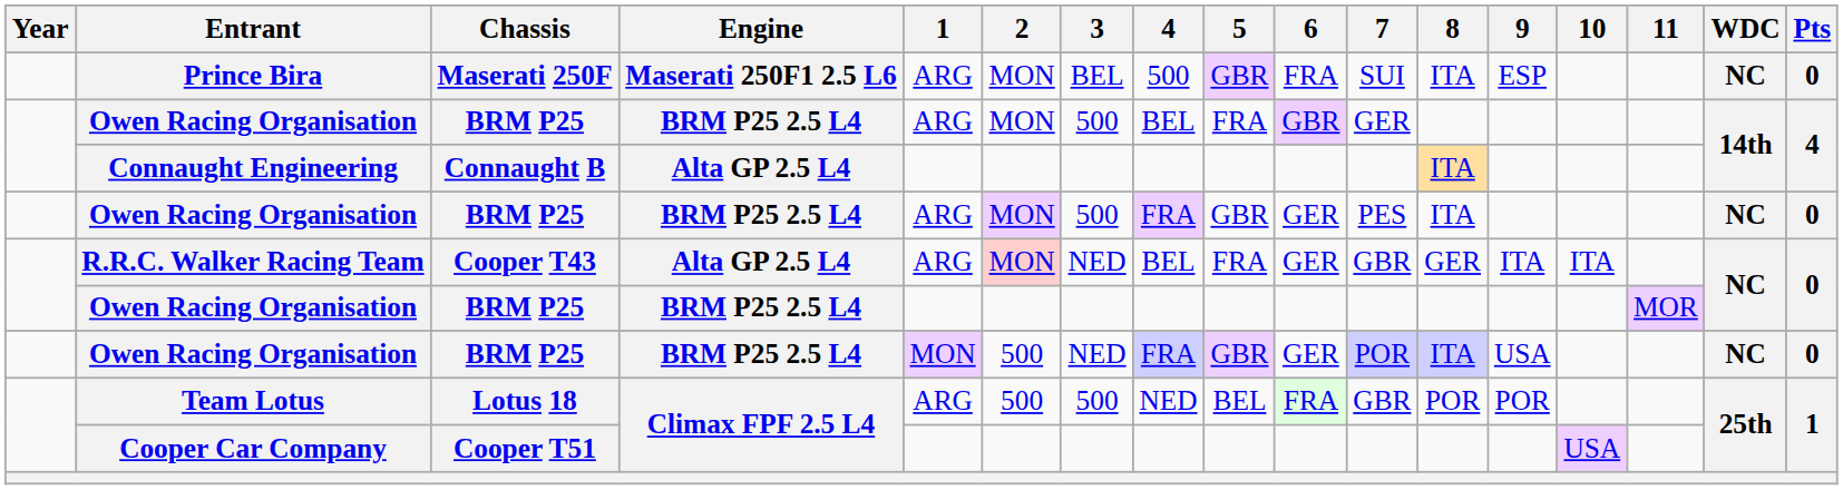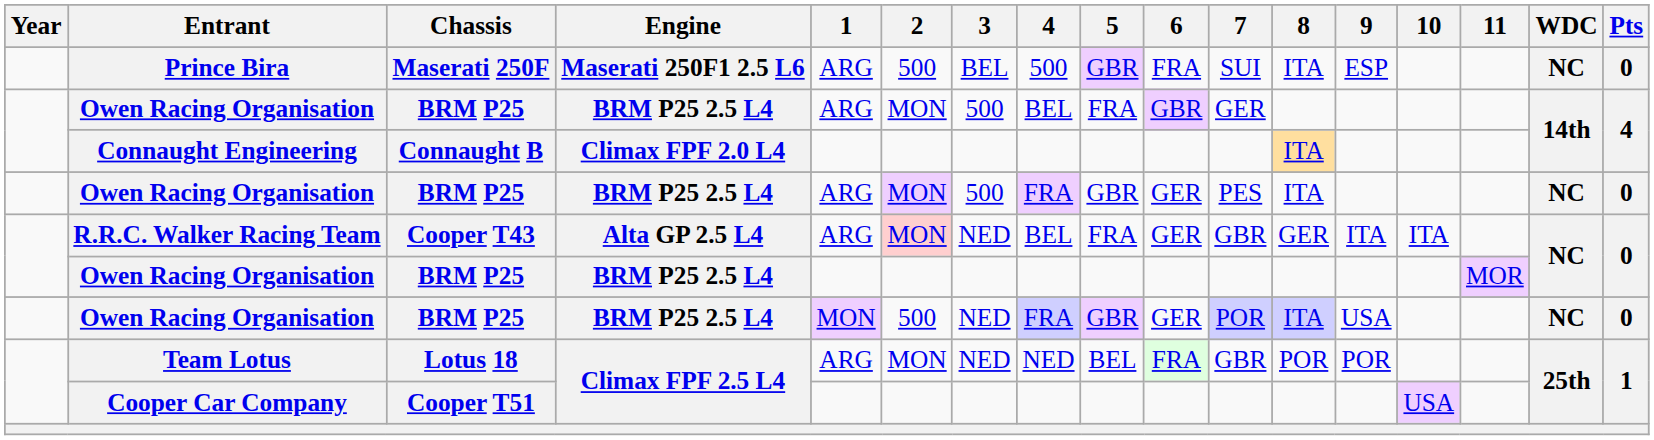Prince Bira | 2: MON -> 500
Connaught Engineering | Engine: Alta GP 2.5 L4 -> Climax FPF 2.0 L4
Team Lotus | 2: 500 -> MON
Team Lotus | 3: 500 -> NED
